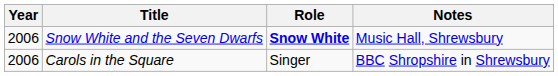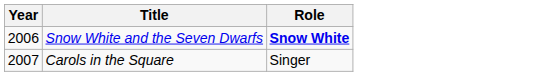- column: Notes | Music Hall, Shrewsbury | BBC Shropshire in Shrewsbury
Carols in the Square | Year: 2006 -> 2007
